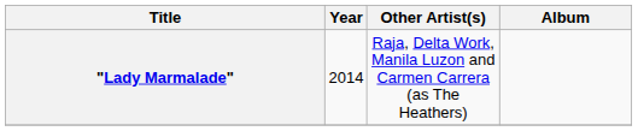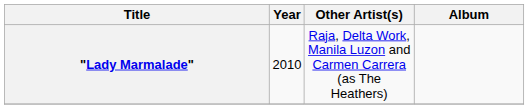"Lady Marmalade" | Year: 2014 -> 2010
